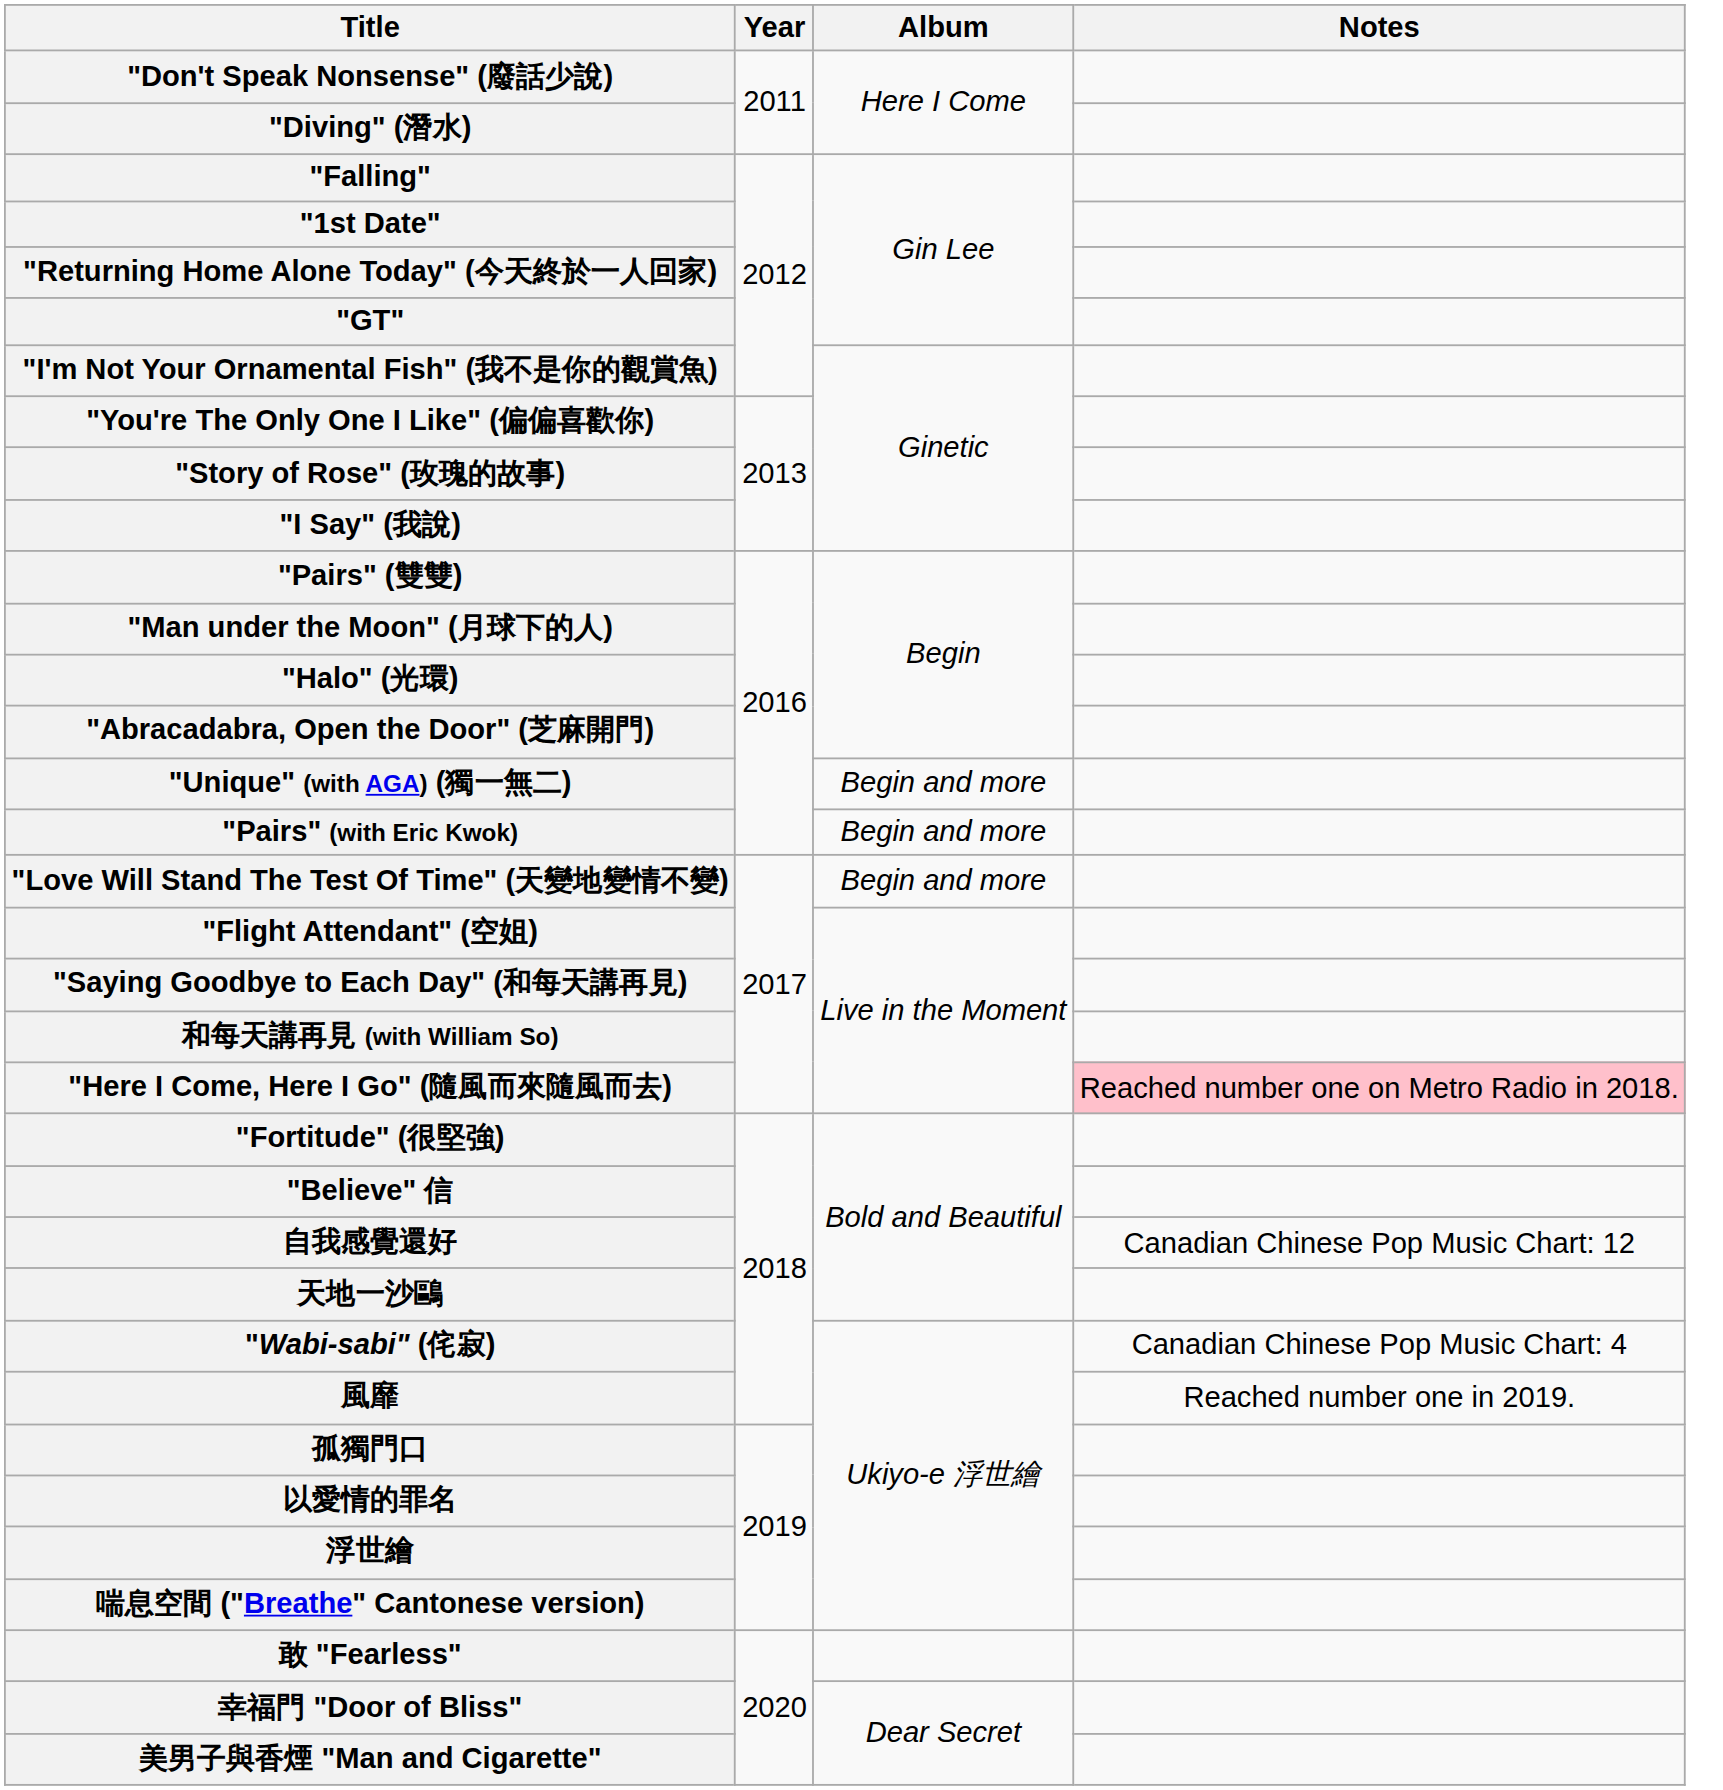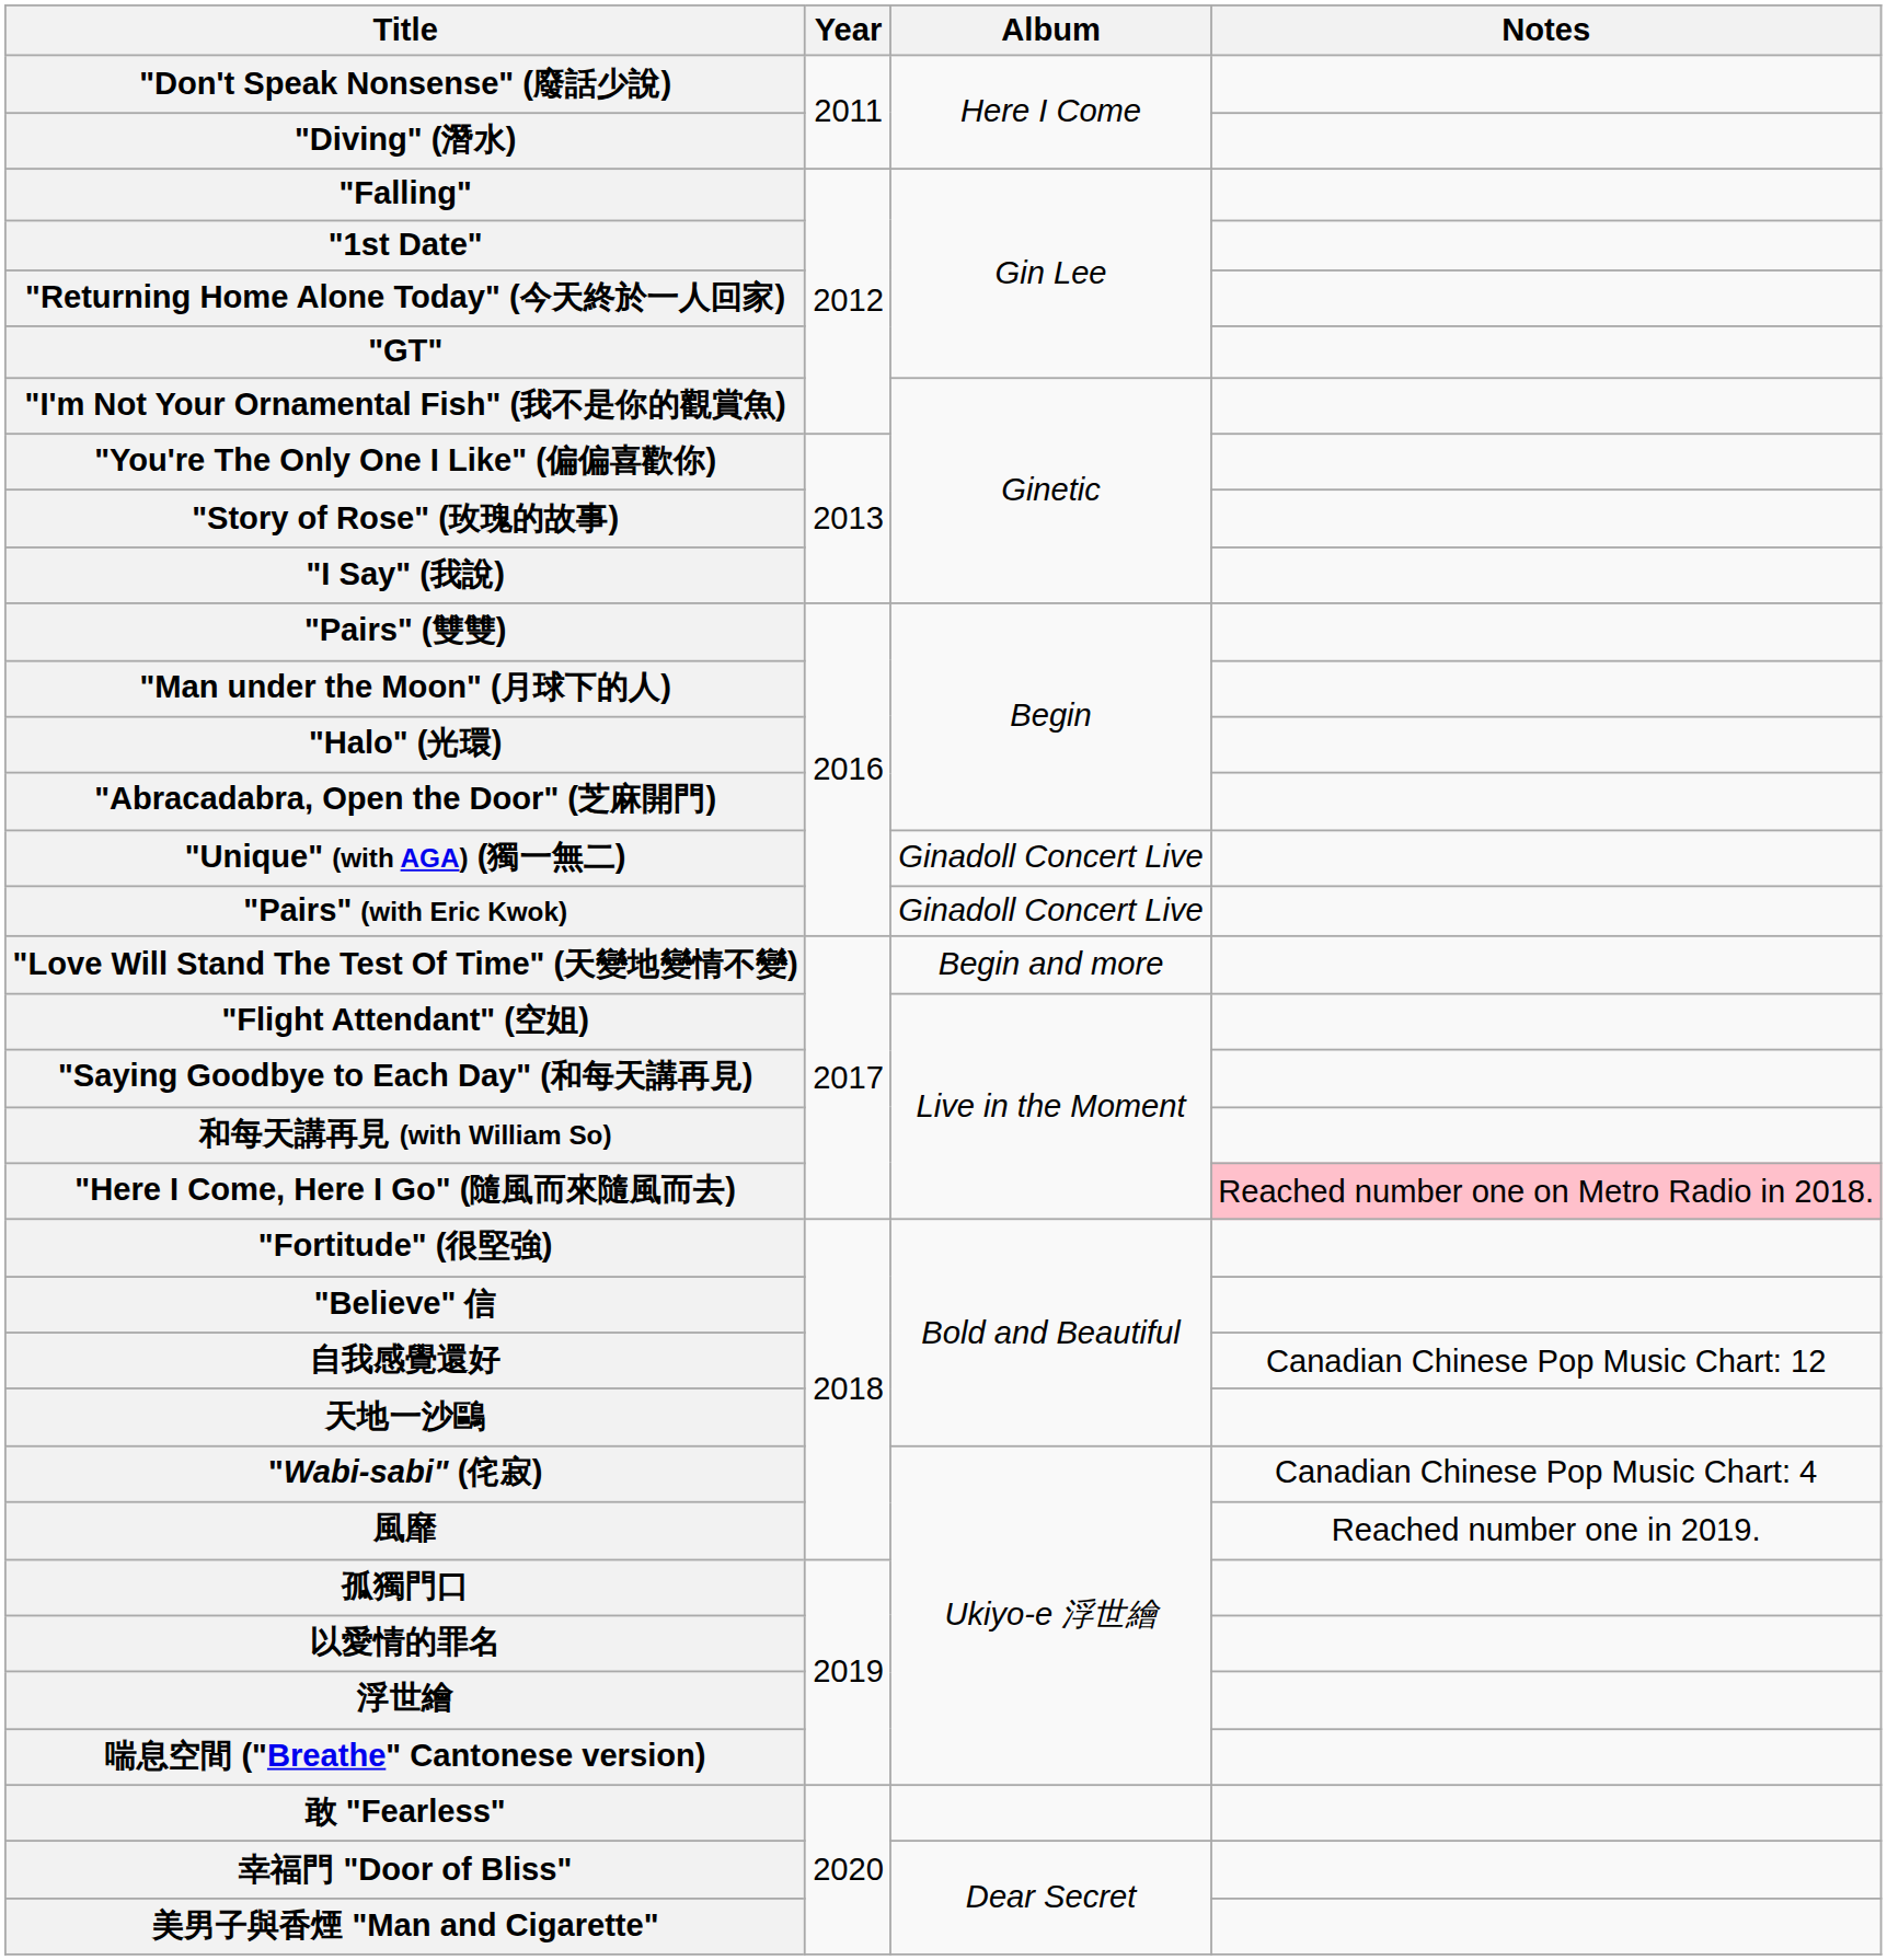"Unique" (with AGA) (獨一無二) | Album: Begin and more -> Ginadoll Concert Live
"Pairs" (with Eric Kwok) | Album: Begin and more -> Ginadoll Concert Live
